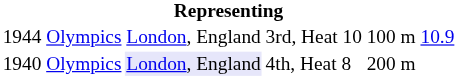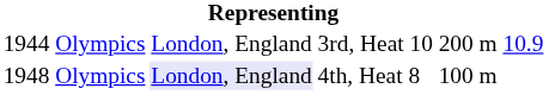3rd, Heat 10 | column 5: 100 m -> 200 m
4th, Heat 8 | column 1: 1940 -> 1948
4th, Heat 8 | column 5: 200 m -> 100 m
